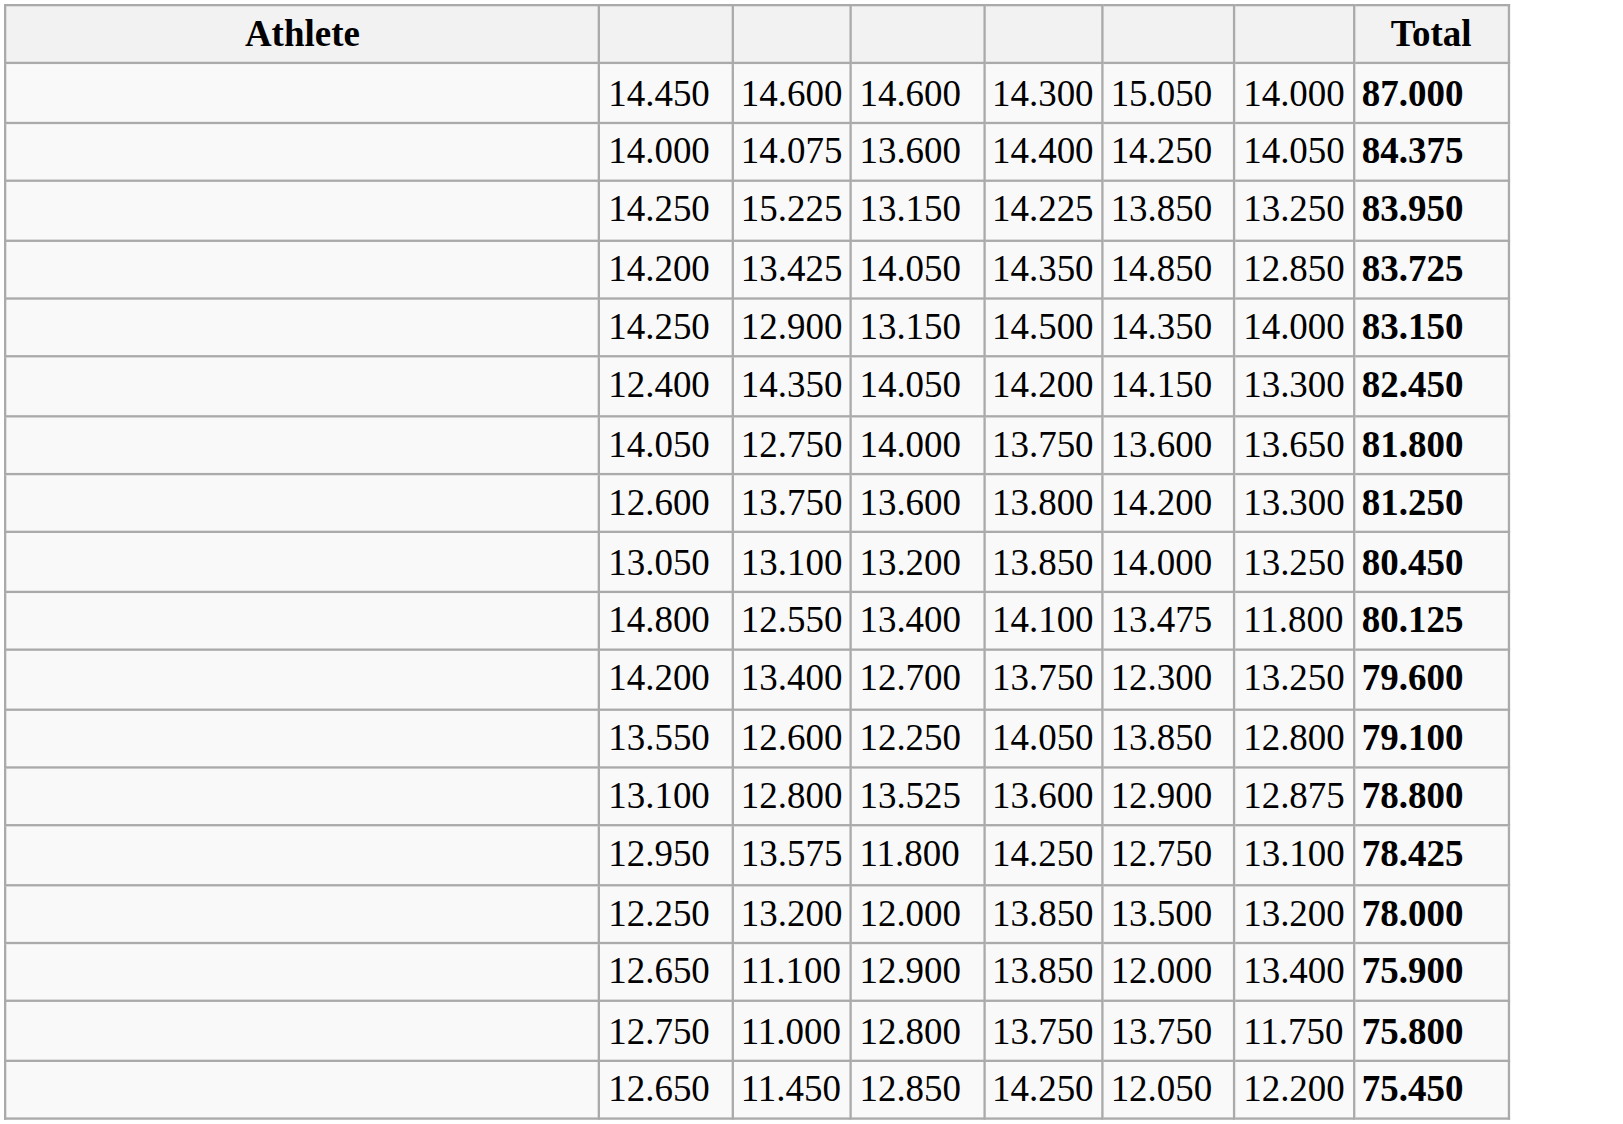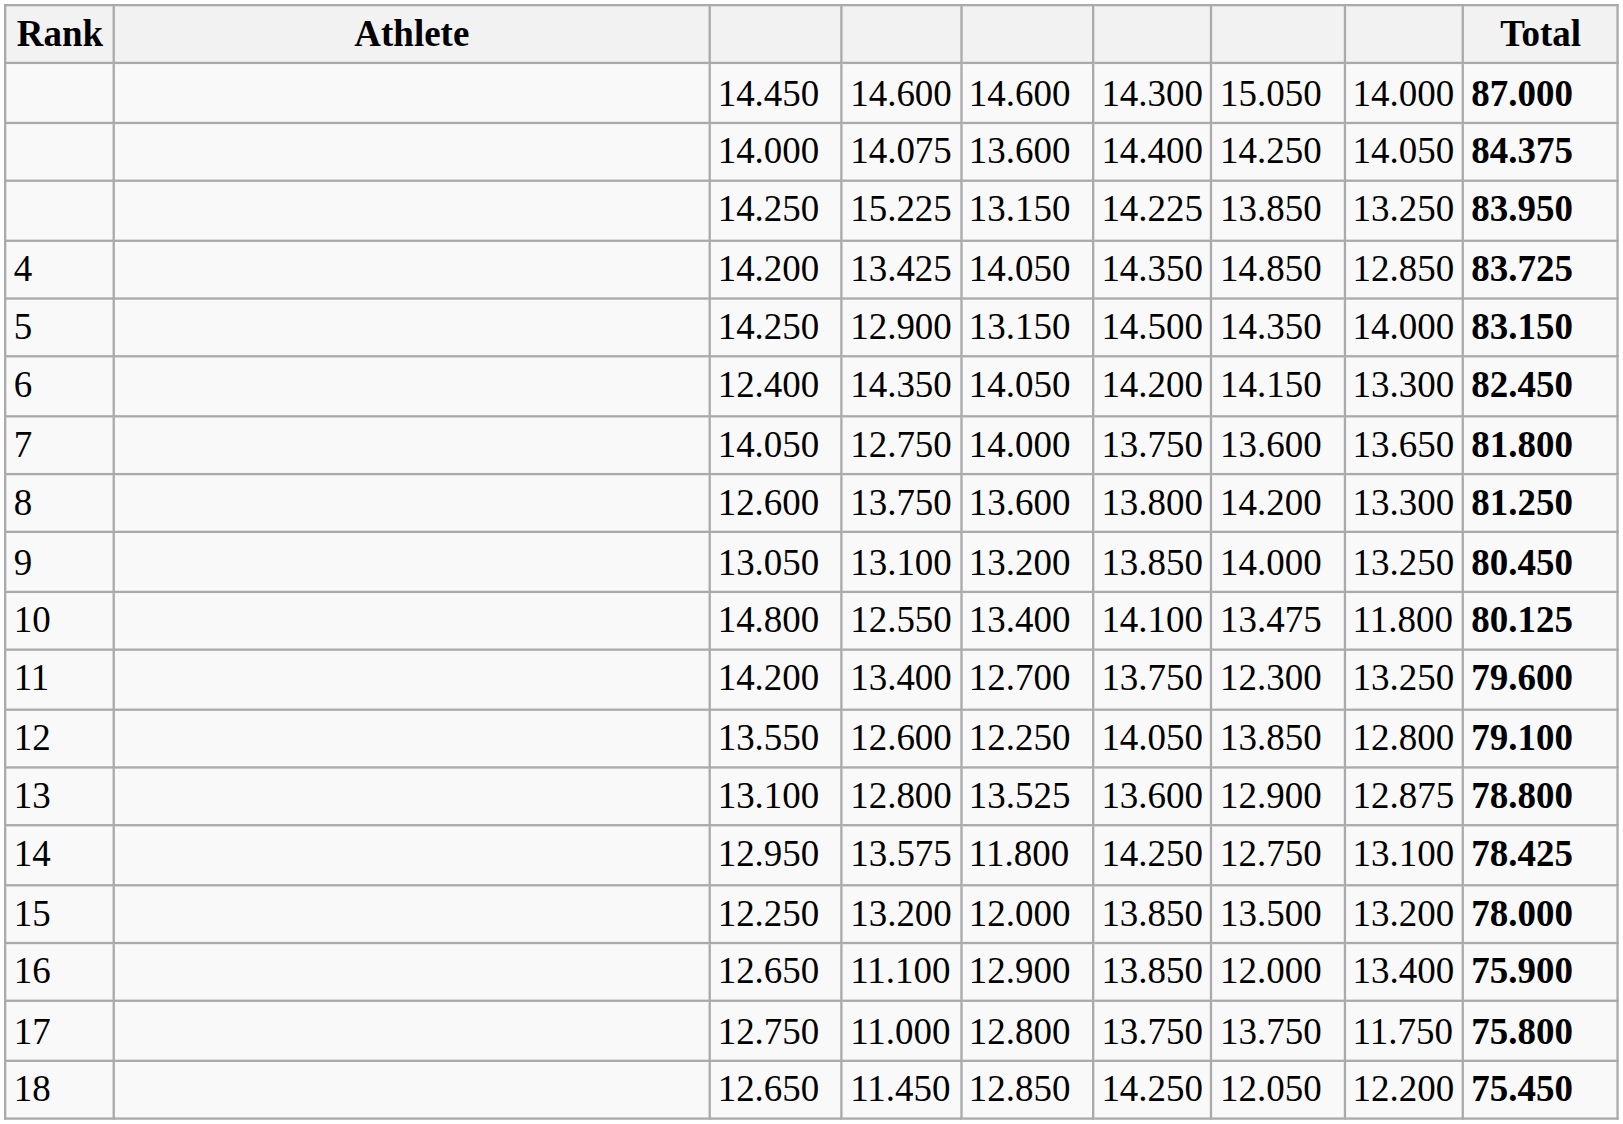+ column: Rank | 4 | 5 | 6 | 7 | 8 | 9 | 10 | 11 | 12 | 13 | 14 | 15 | 16 | 17 | 18
